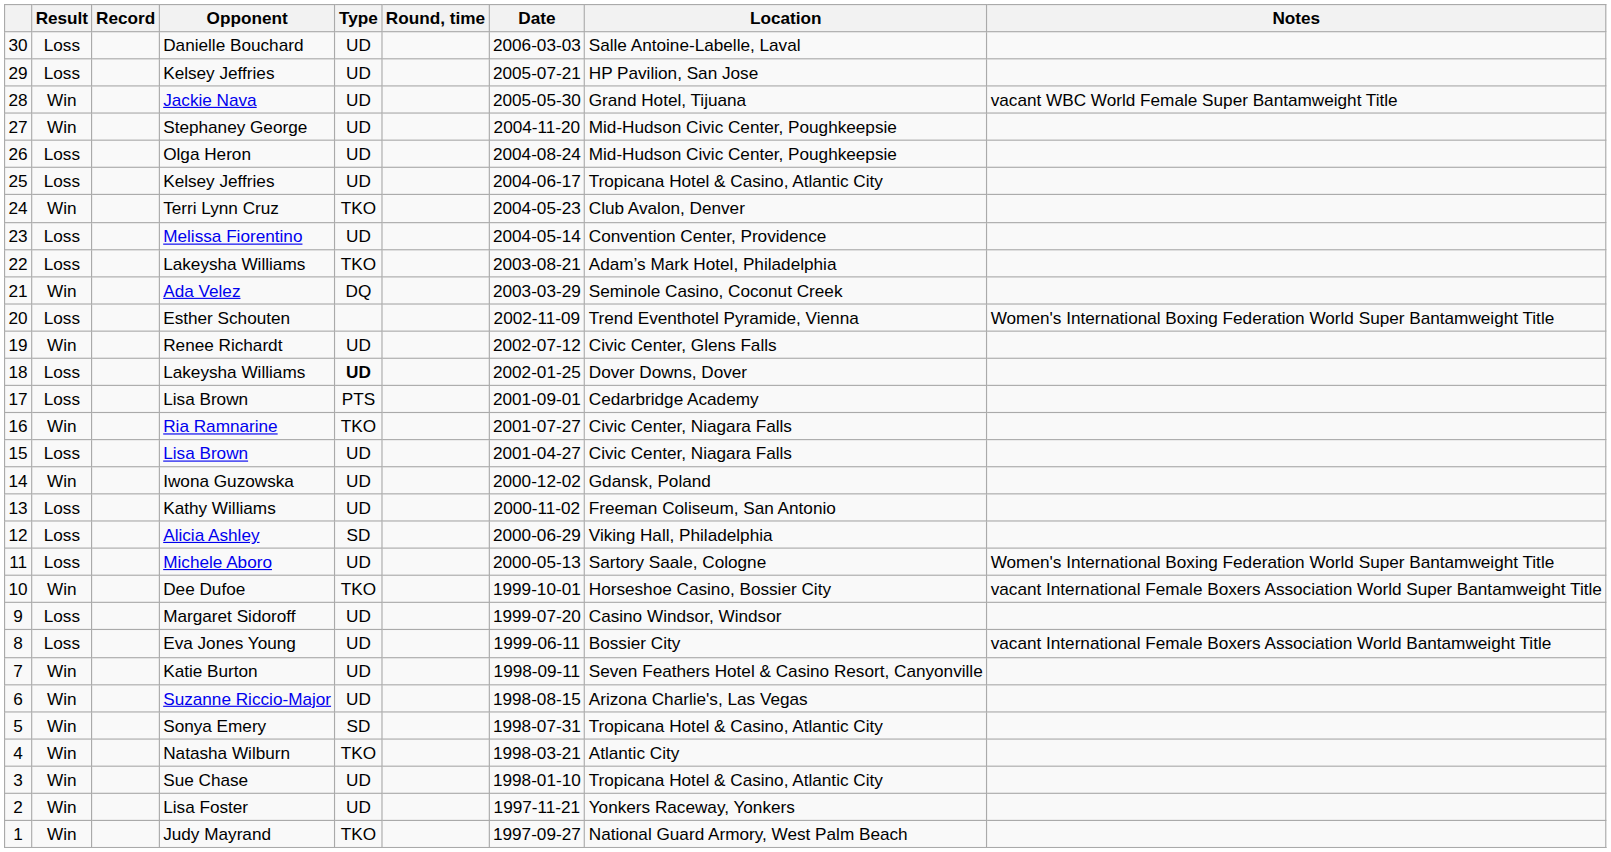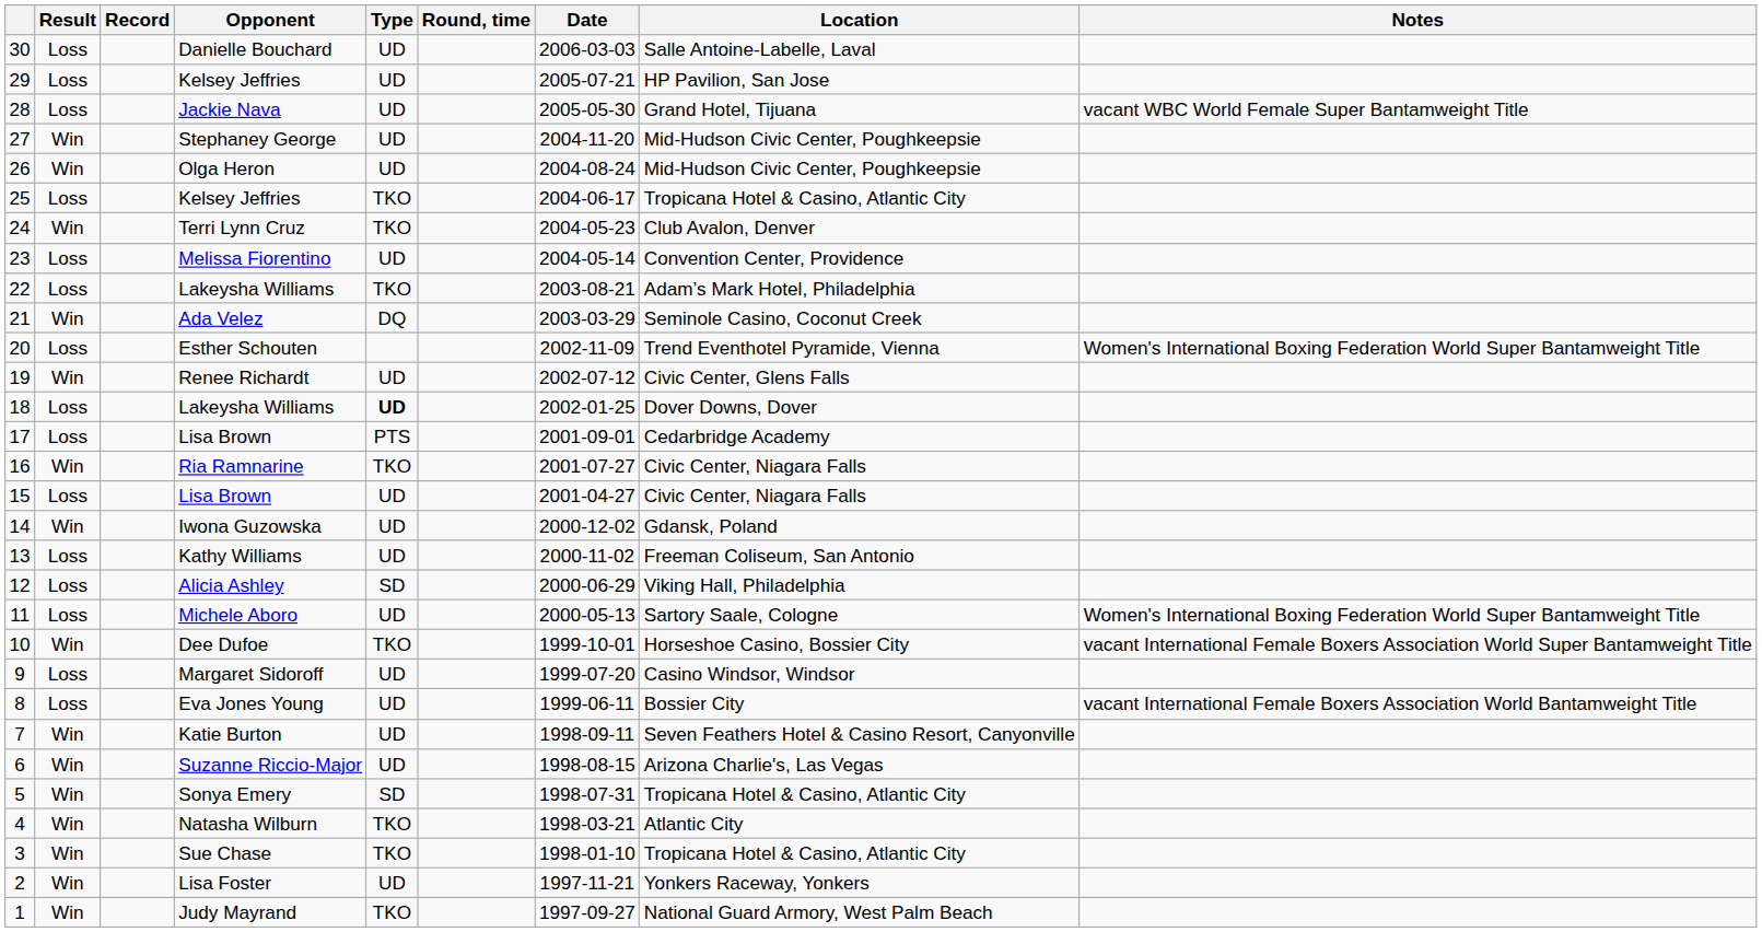Jackie Nava | Result: Win -> Loss
Olga Heron | Result: Loss -> Win
25 / Kelsey Jeffries | Type: UD -> TKO
Sue Chase | Type: UD -> TKO
